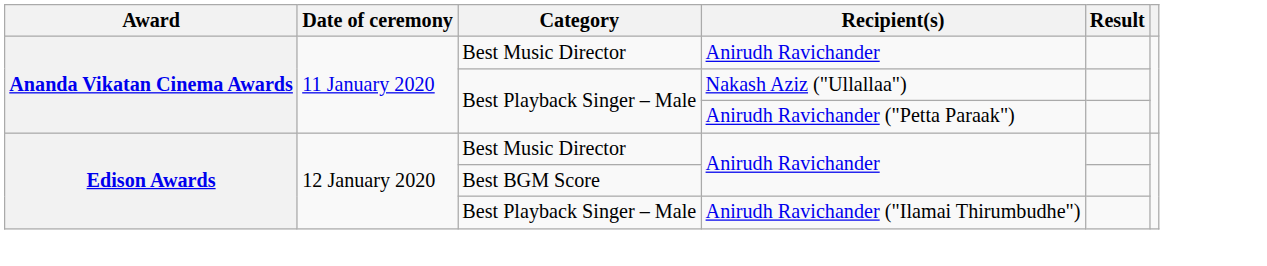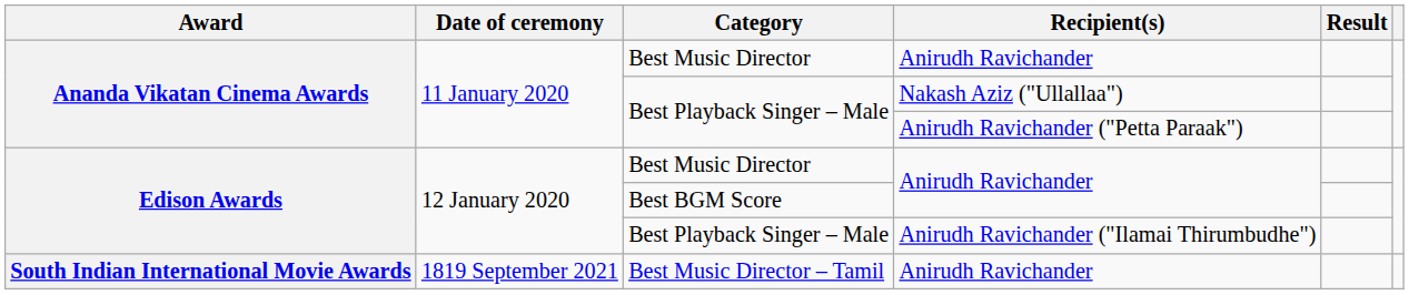+ row: South Indian International Movie Awards | 1819 September 2021 | Best Music Director – Tamil | Anirudh Ravichander
